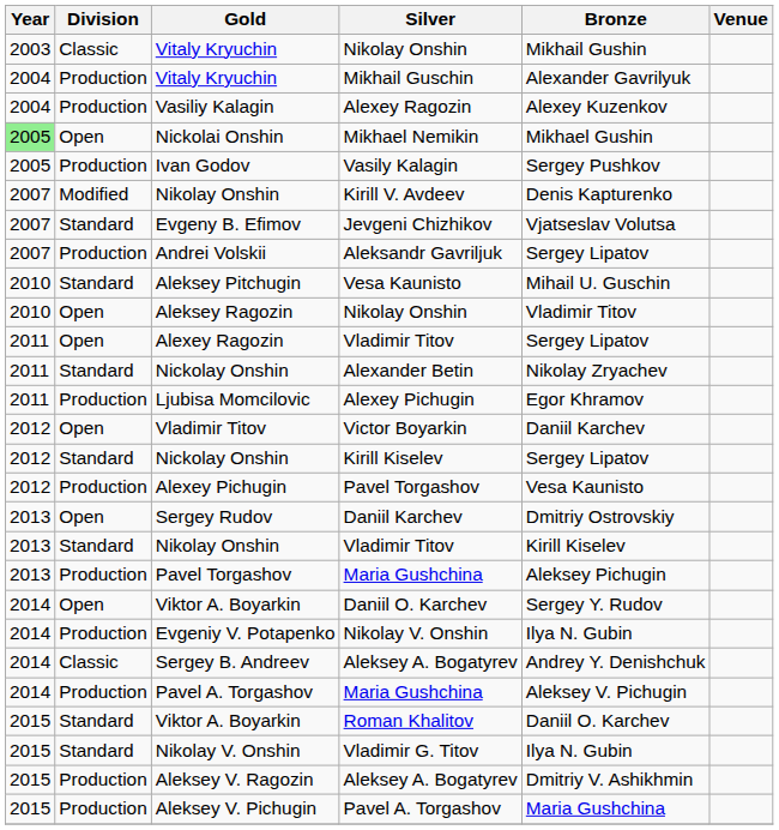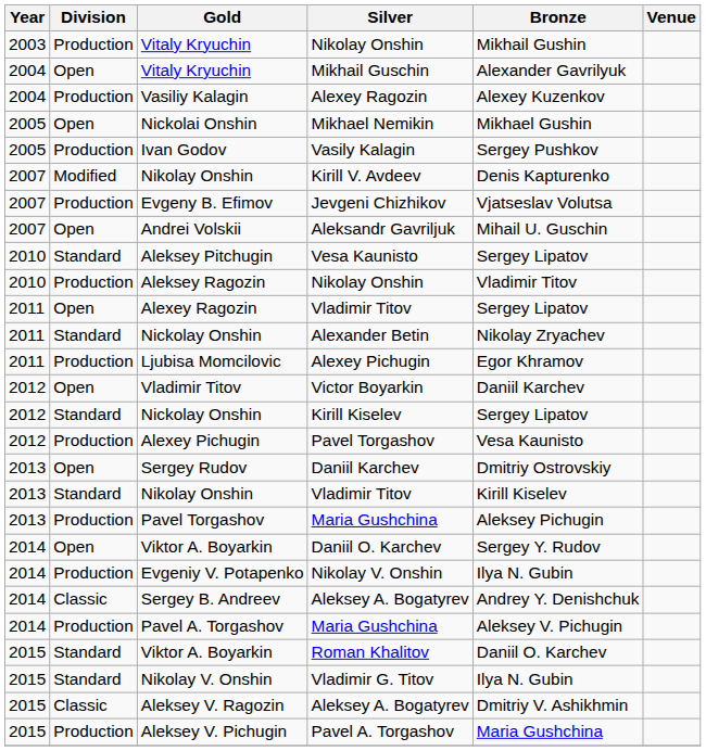Vitaly Kryuchin / Nikolay Onshin | Division: Classic -> Production
Vitaly Kryuchin / Mikhail Guschin | Division: Production -> Open
Nickolai Onshin | Year: lightgreen background -> no background
Evgeny B. Efimov | Division: Standard -> Production
Andrei Volskii | Division: Production -> Open
Andrei Volskii | Bronze: Sergey Lipatov -> Mihail U. Guschin
Aleksey Pitchugin | Bronze: Mihail U. Guschin -> Sergey Lipatov
Aleksey Ragozin | Division: Open -> Production
Aleksey V. Ragozin | Division: Production -> Classic
